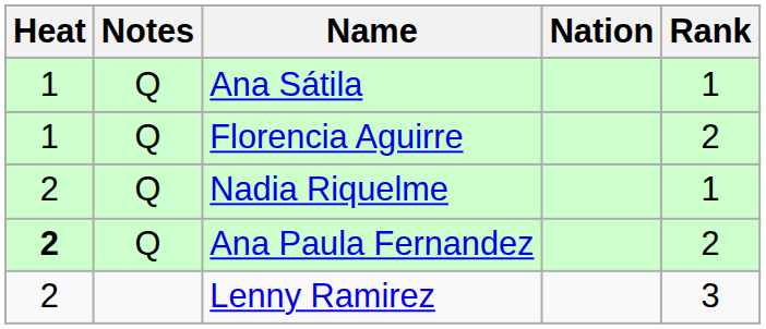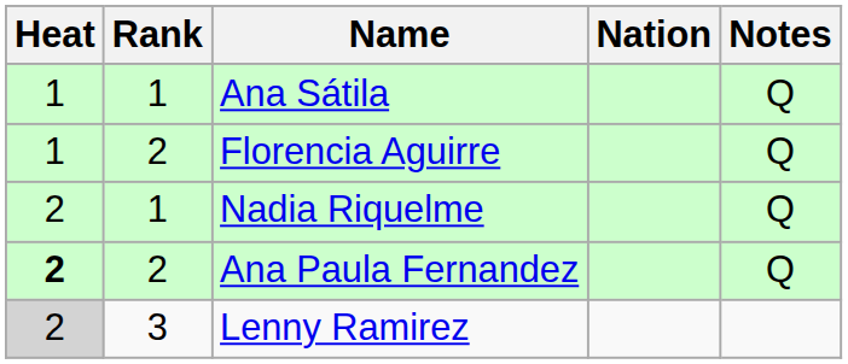columns swapped: Rank <-> Notes
Lenny Ramirez | Heat: no background -> lightgrey background
